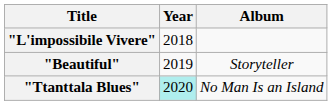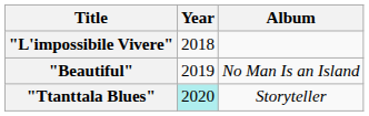"Beautiful" | Album: Storyteller -> No Man Is an Island
"Ttanttala Blues" | Album: No Man Is an Island -> Storyteller
